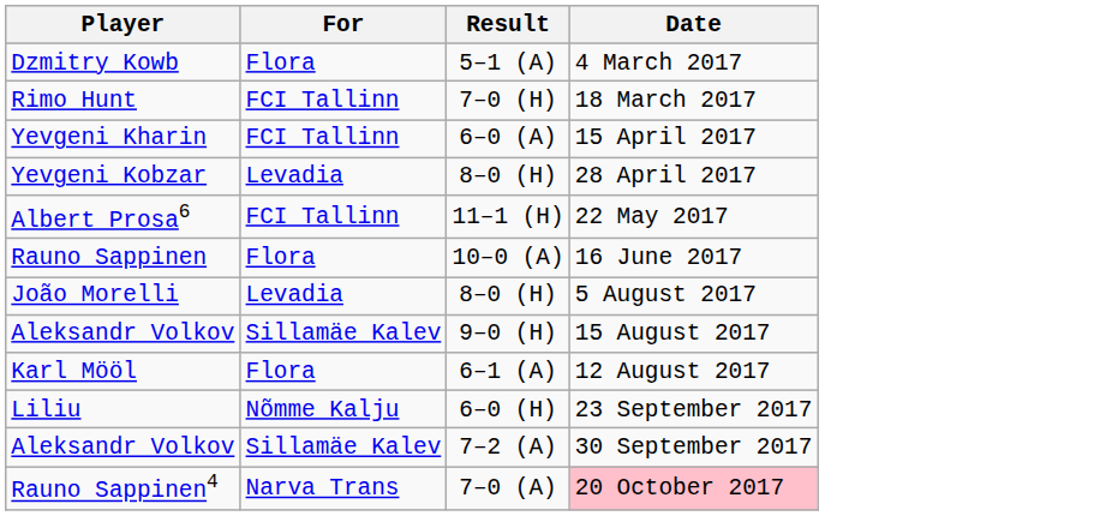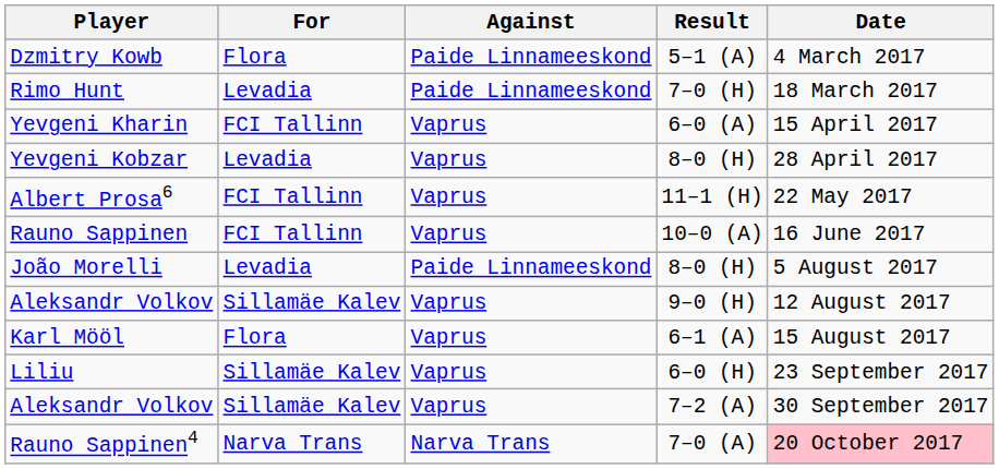+ column: Against | Paide Linnameeskond | Paide Linnameeskond | Vaprus | Vaprus | Vaprus | Vaprus | Paide Linnameeskond | Vaprus | Vaprus | Vaprus | Vaprus | Narva Trans
Rimo Hunt | For: FCI Tallinn -> Levadia
Rauno Sappinen | For: Flora -> FCI Tallinn
Aleksandr Volkov / 9–0 (H) | Date: 15 August 2017 -> 12 August 2017
Karl Mööl | Date: 12 August 2017 -> 15 August 2017
Liliu | For: Nõmme Kalju -> Sillamäe Kalev
